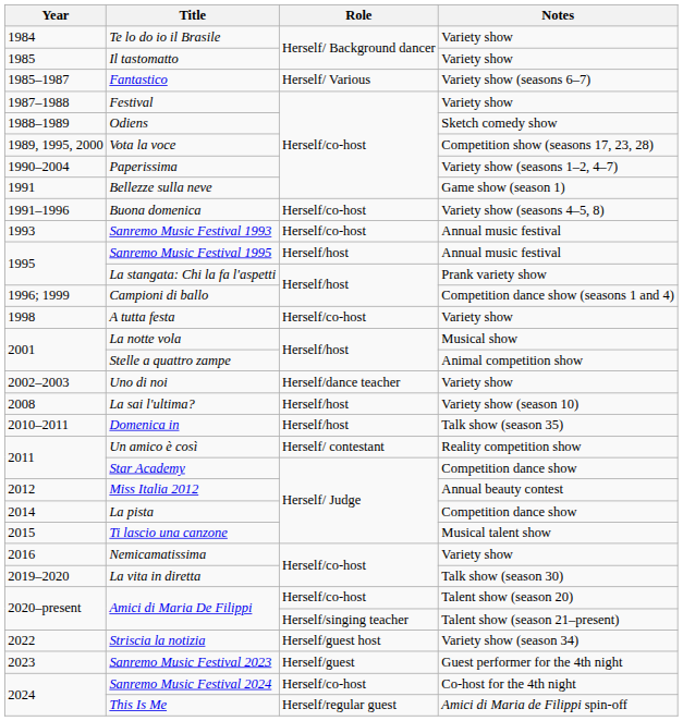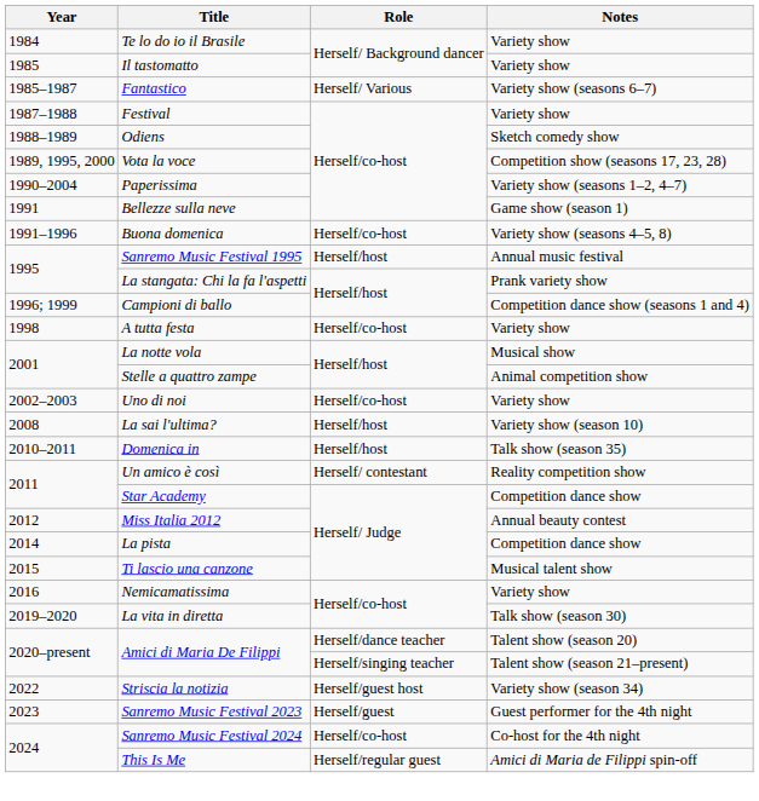- row: 1993 | Sanremo Music Festival 1993 | Herself/co-host | Annual music festival
Uno di noi | Role: Herself/dance teacher -> Herself/co-host
Amici di Maria De Filippi / Talent show (season 20) | Role: Herself/co-host -> Herself/dance teacher
